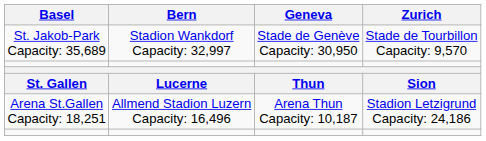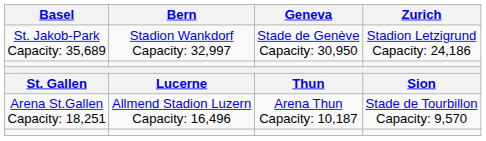St. Jakob-Park Capacity: 35,689 | Zurich: Stade de Tourbillon Capacity: 9,570 -> Stadion Letzigrund Capacity: 24,186
Arena St.Gallen Capacity: 18,251 | Zurich: Stadion Letzigrund Capacity: 24,186 -> Stade de Tourbillon Capacity: 9,570
